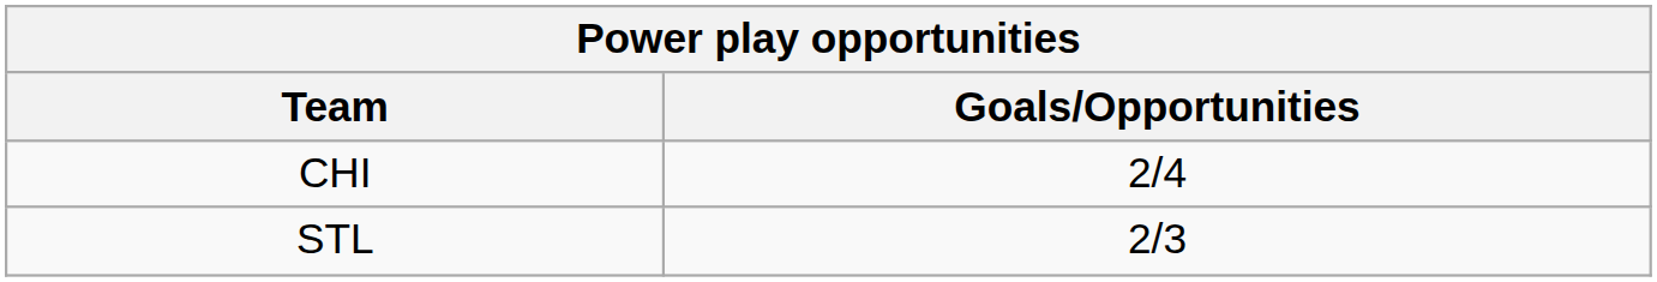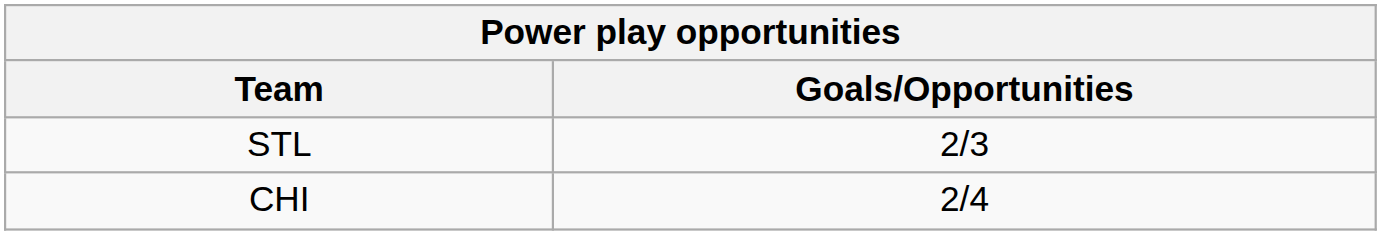rows swapped: STL <-> CHI
